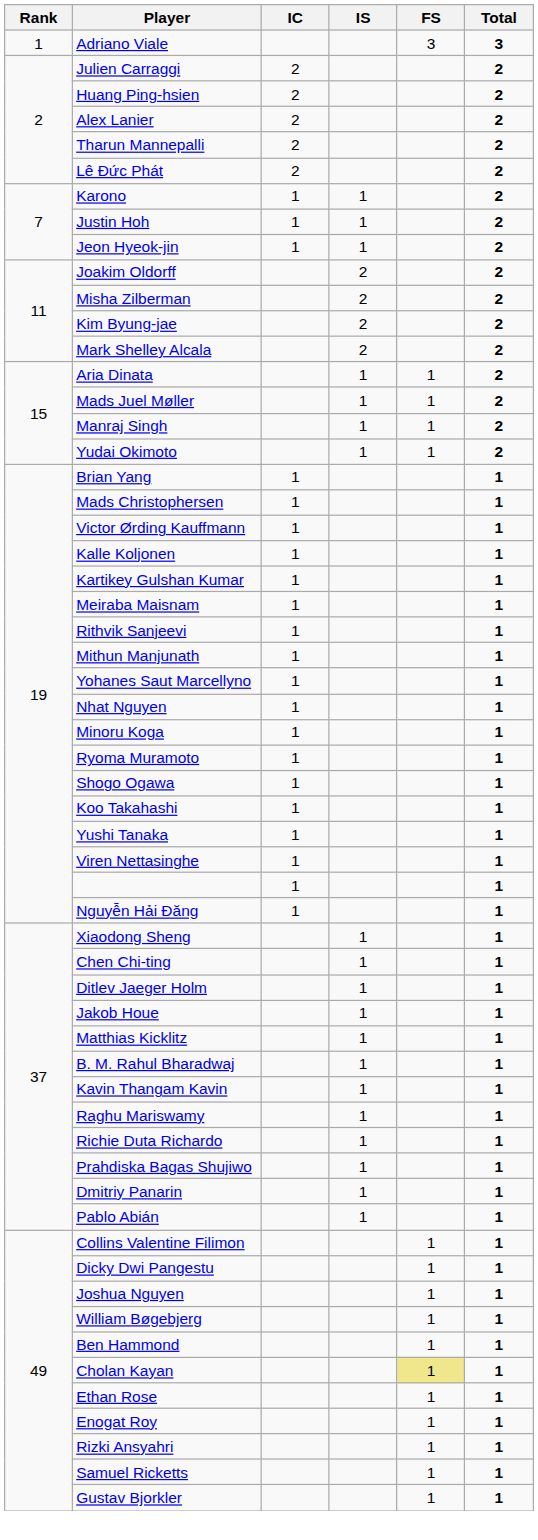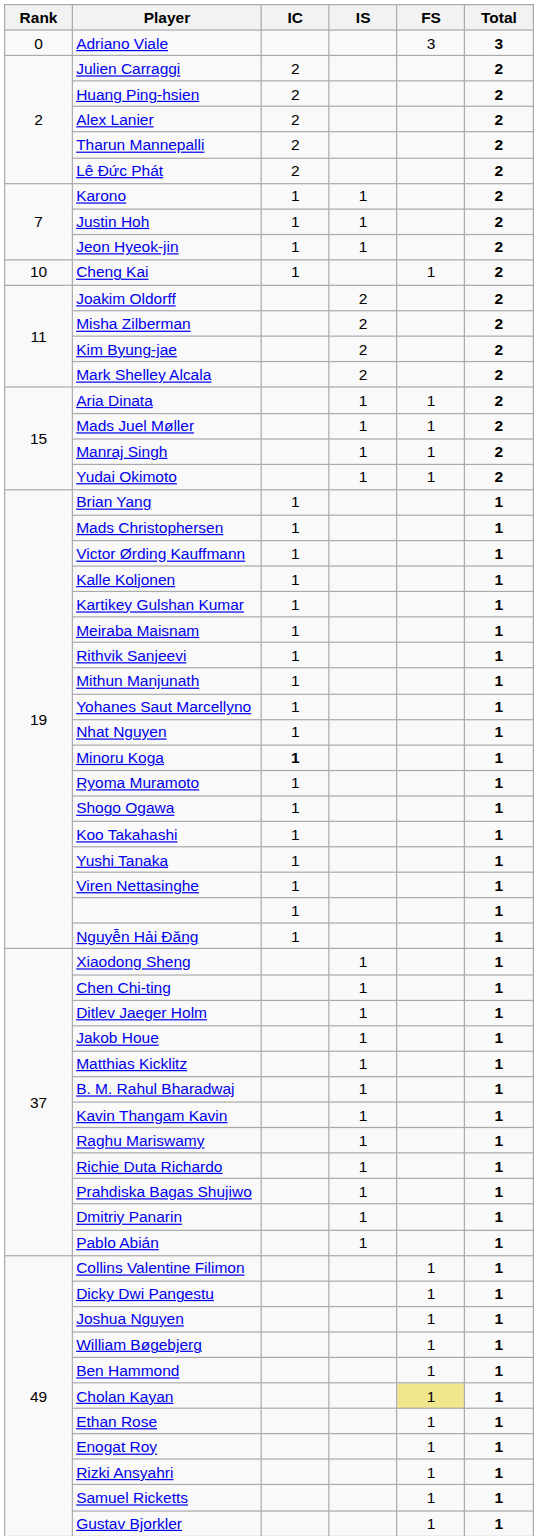Adriano Viale | Rank: 1 -> 0
+ row: 10 | Cheng Kai | 1 | 1 | 2
Minoru Koga | IC: normal -> bold
